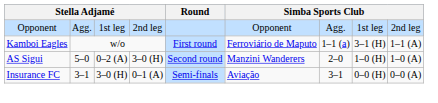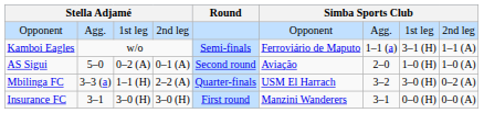Kamboi Eagles | Round: First round -> Semi-finals
AS Sigui | column 4: 3–0 (H) -> 0–1 (A)
AS Sigui | column 6: Manzini Wanderers -> Aviação
+ row: Mbilinga FC | 3–3 (a) | 1–1 (H) | 2–2 (A) | Quarter-finals | USM El Harrach | 3–2 | 3–0 (H) | 0–2 (A)
Insurance FC | column 4: 0–1 (A) -> 3–0 (H)
Insurance FC | Round: Semi-finals -> First round
Insurance FC | column 6: Aviação -> Manzini Wanderers
